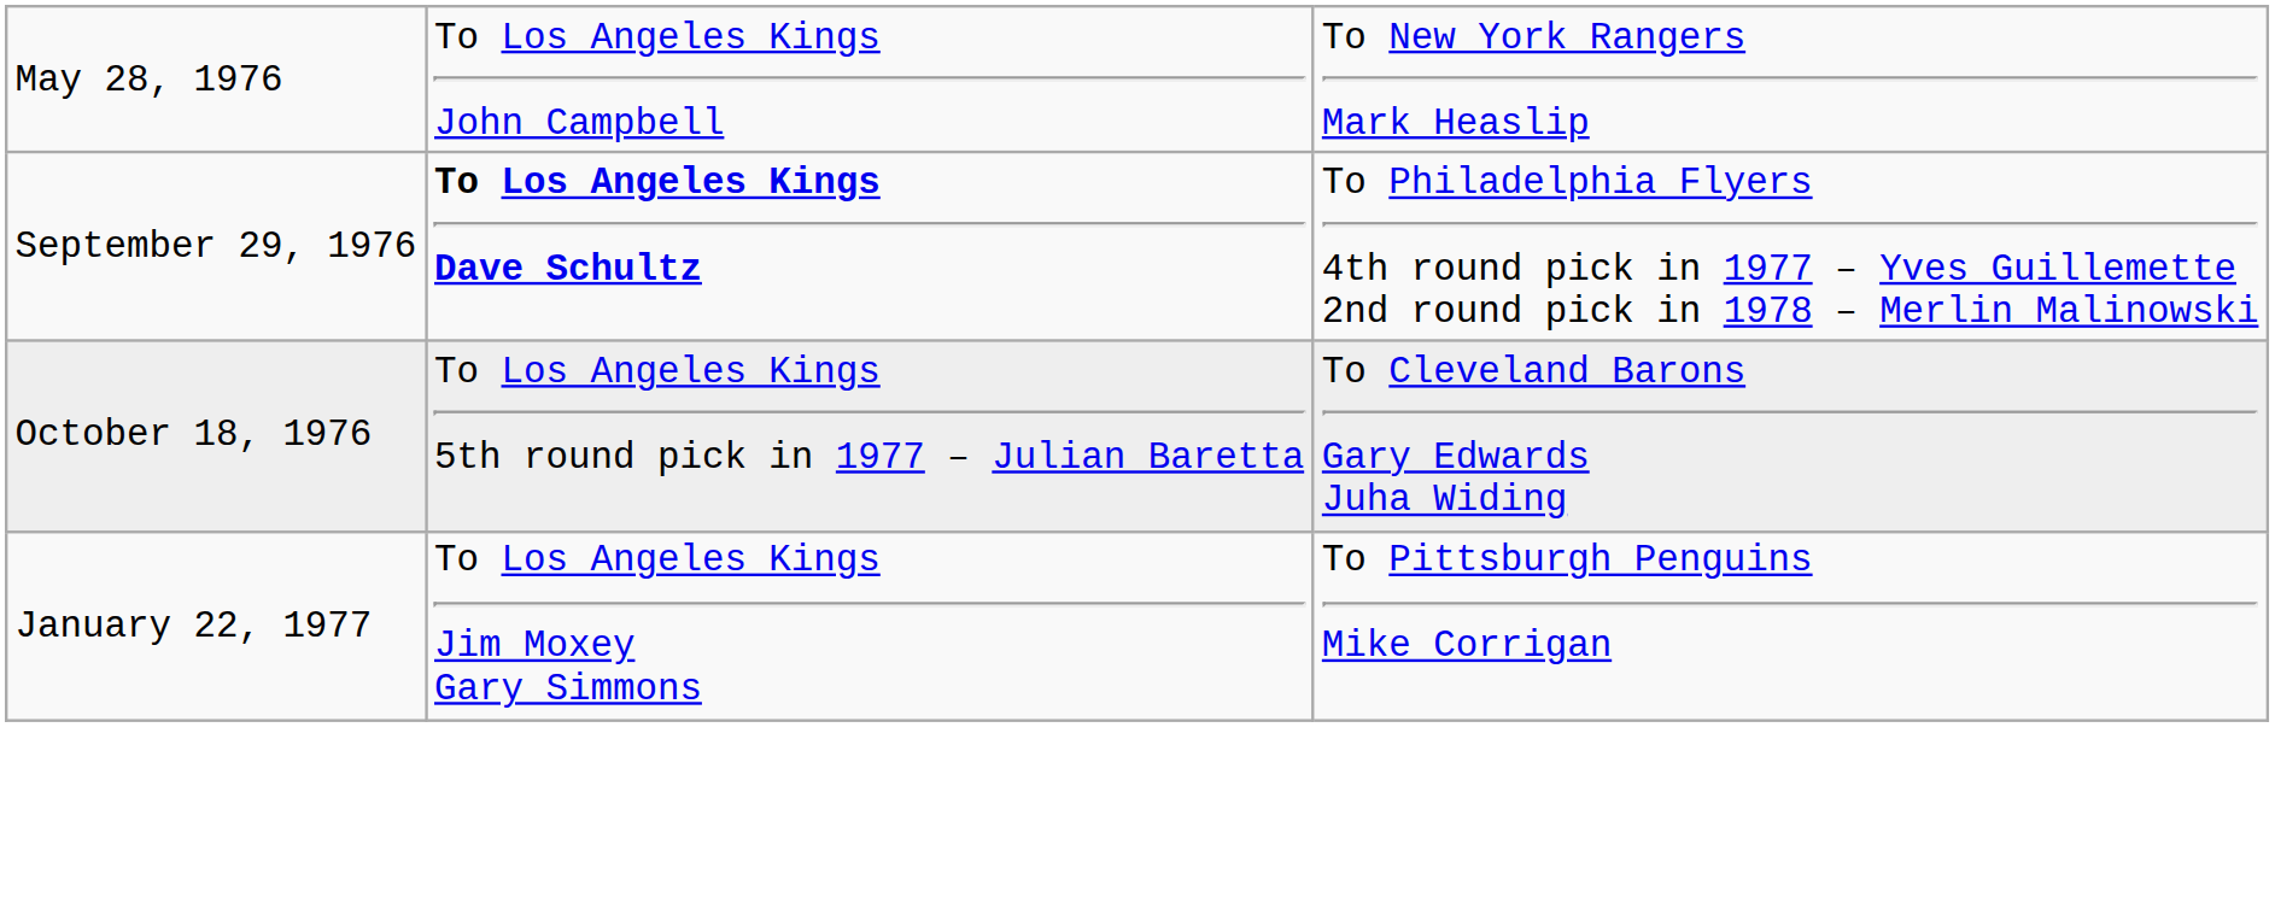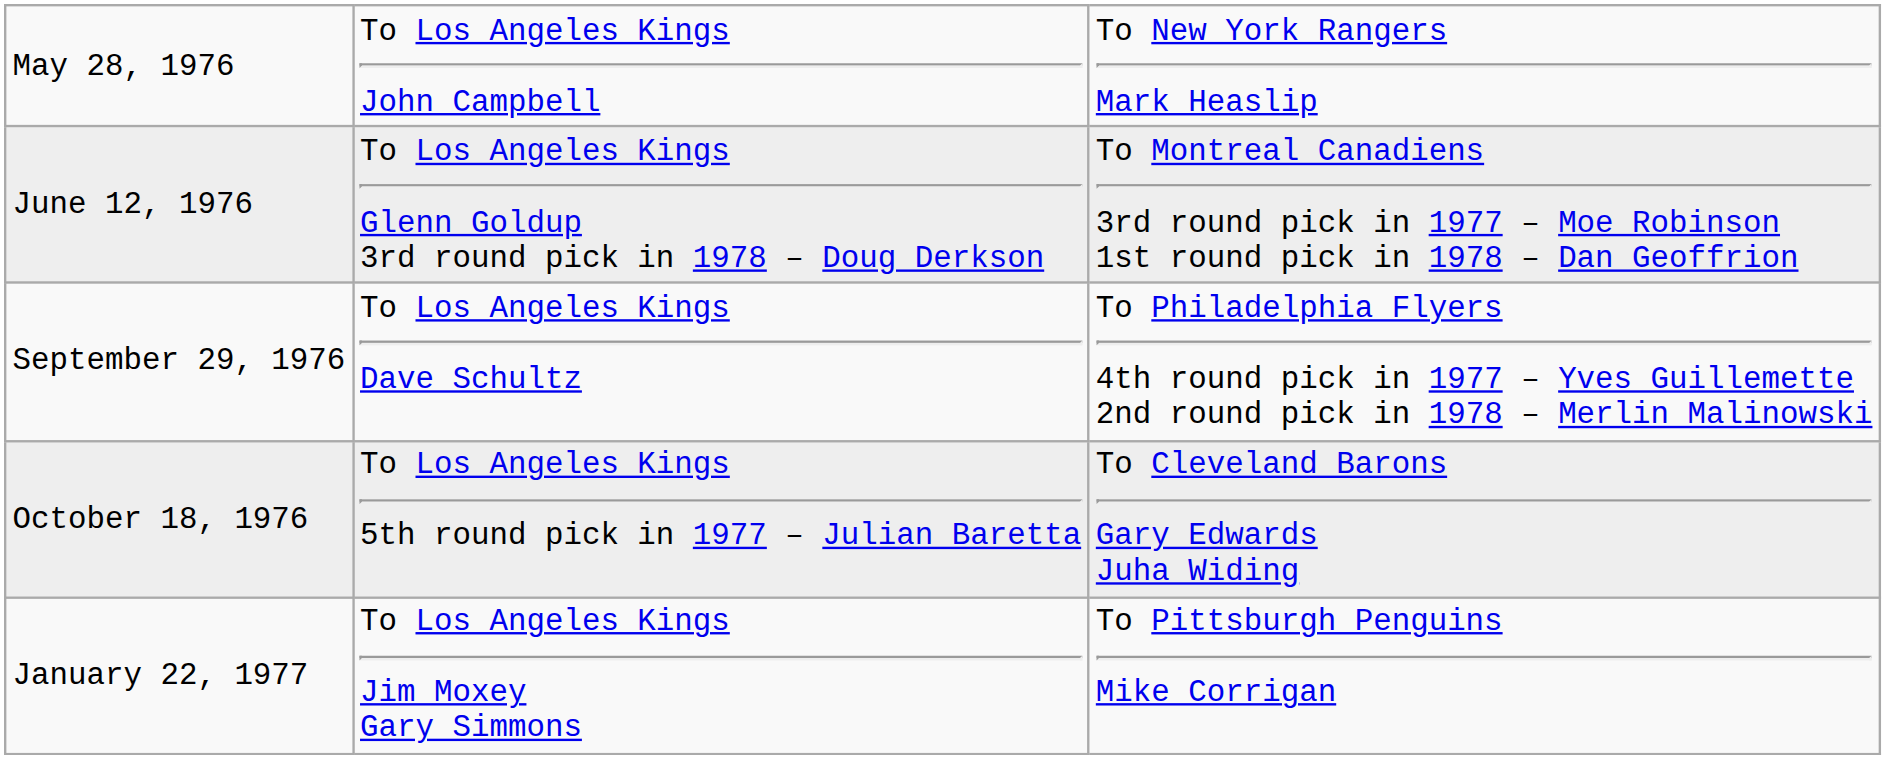+ row: June 12, 1976 | To Los Angeles Kings Glenn Goldup 3rd round pick in 1978 – Doug Derkson | To Montreal Canadiens 3rd round pick in 1977 – Moe Robinson 1st round pick in 1978 – Dan Geoffrion
September 29, 1976 | column 2: bold -> normal
